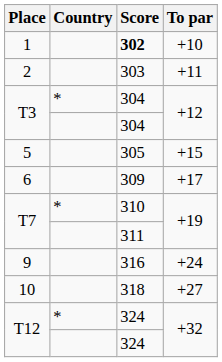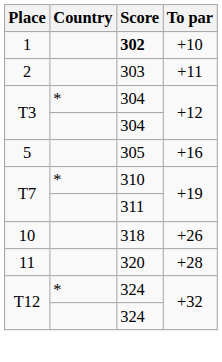5 | To par: +15 -> +16
- row: 6 | 309 | +17
- row: 9 | 316 | +24
10 | To par: +27 -> +26
+ row: 11 | 320 | +28
